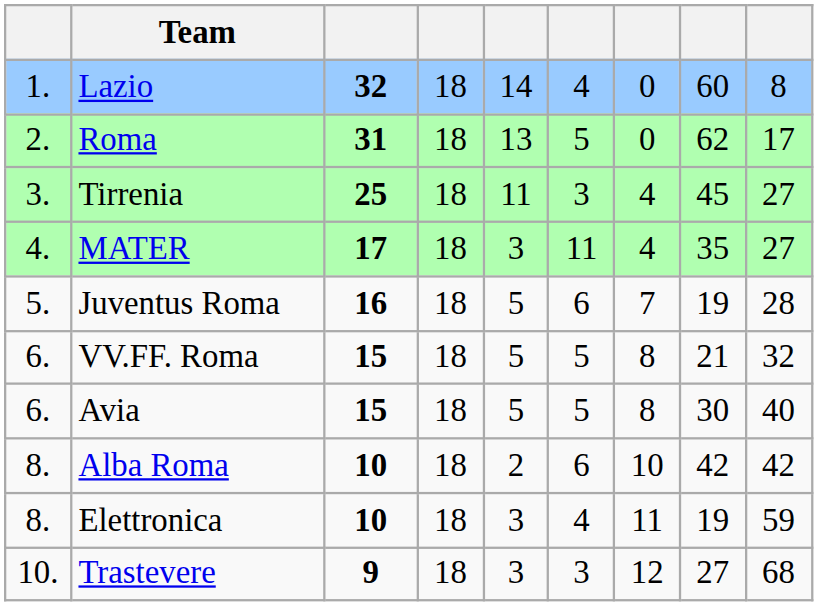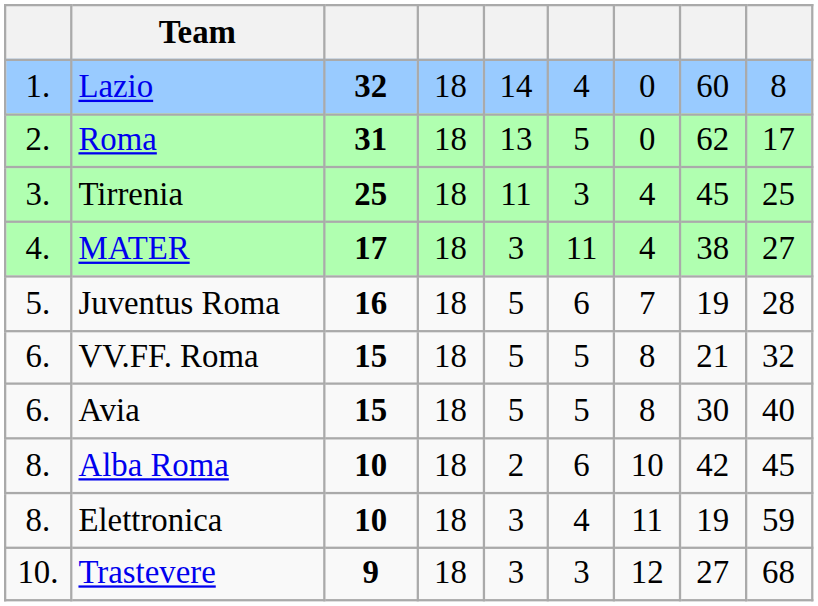Tirrenia | column 9: 27 -> 25
MATER | column 8: 35 -> 38
Alba Roma | column 9: 42 -> 45
